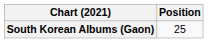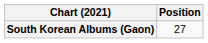South Korean Albums (Gaon) | Position: 25 -> 27
